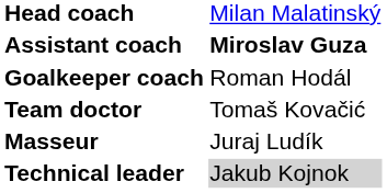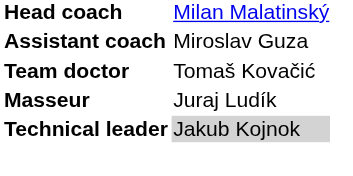Assistant coach | column 2: bold -> normal
- row: Goalkeeper coach | Roman Hodál
